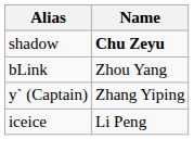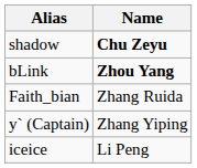bLink | Name: normal -> bold
+ row: Faith_bian | Zhang Ruida
